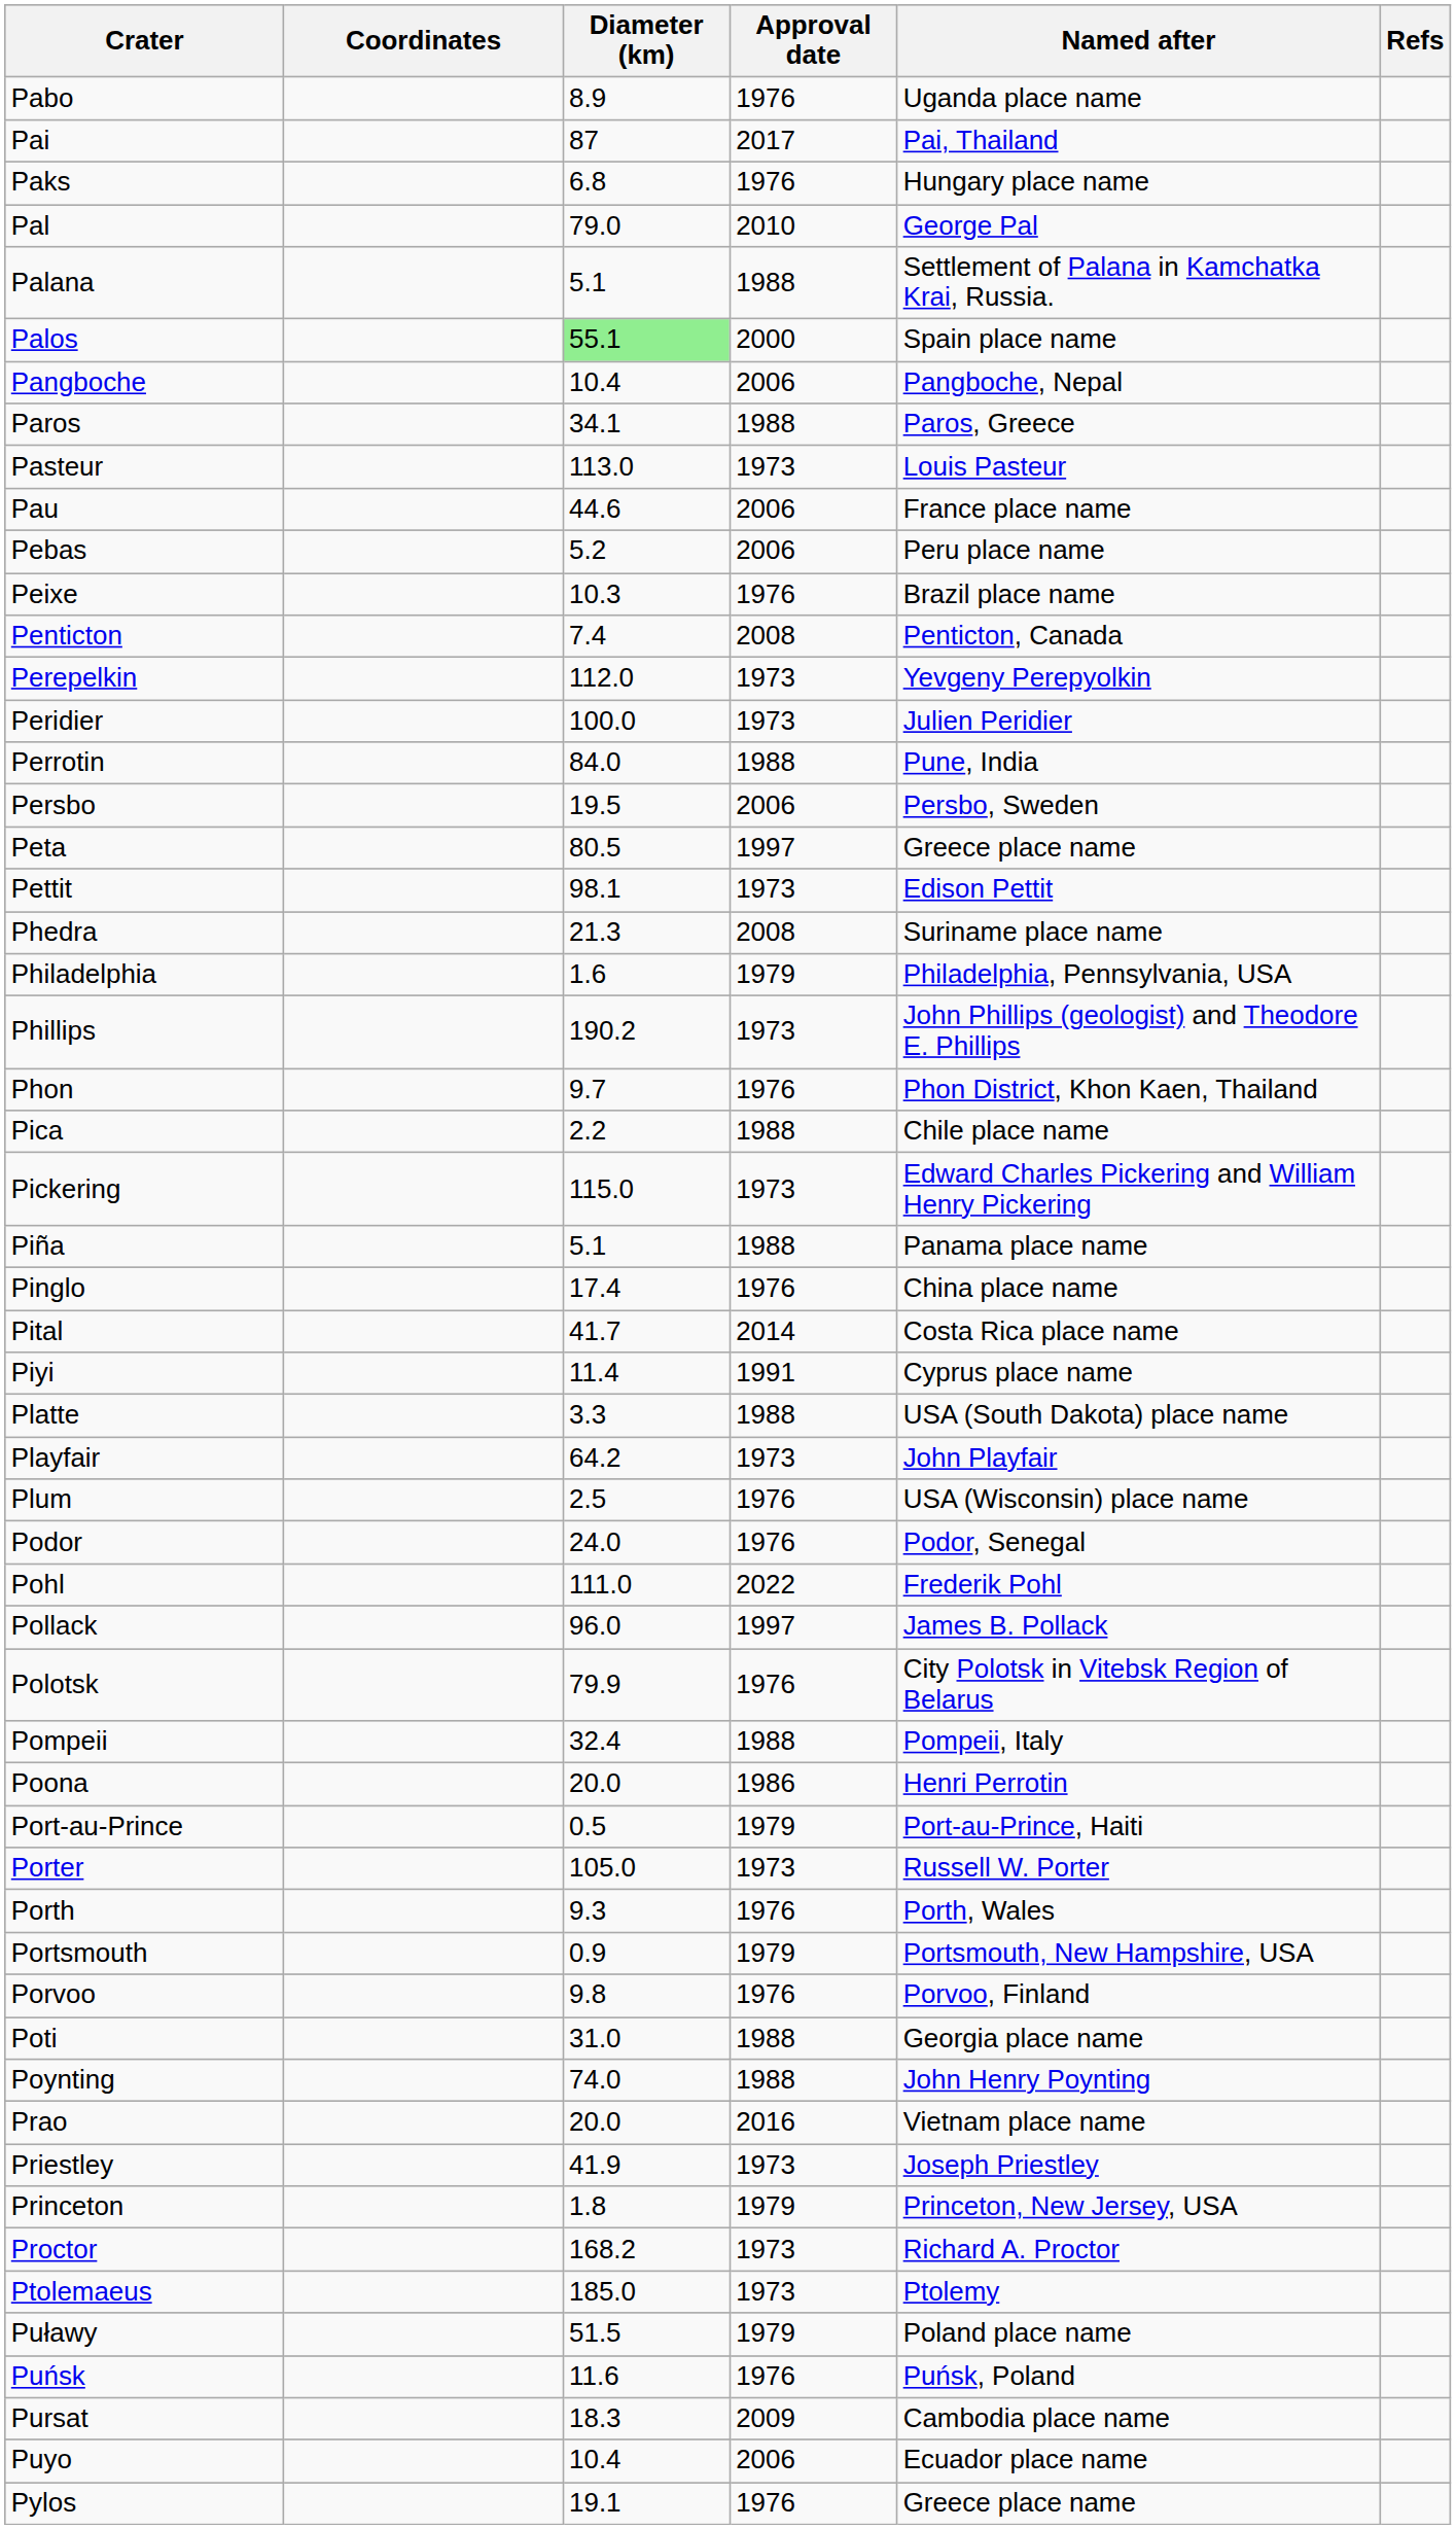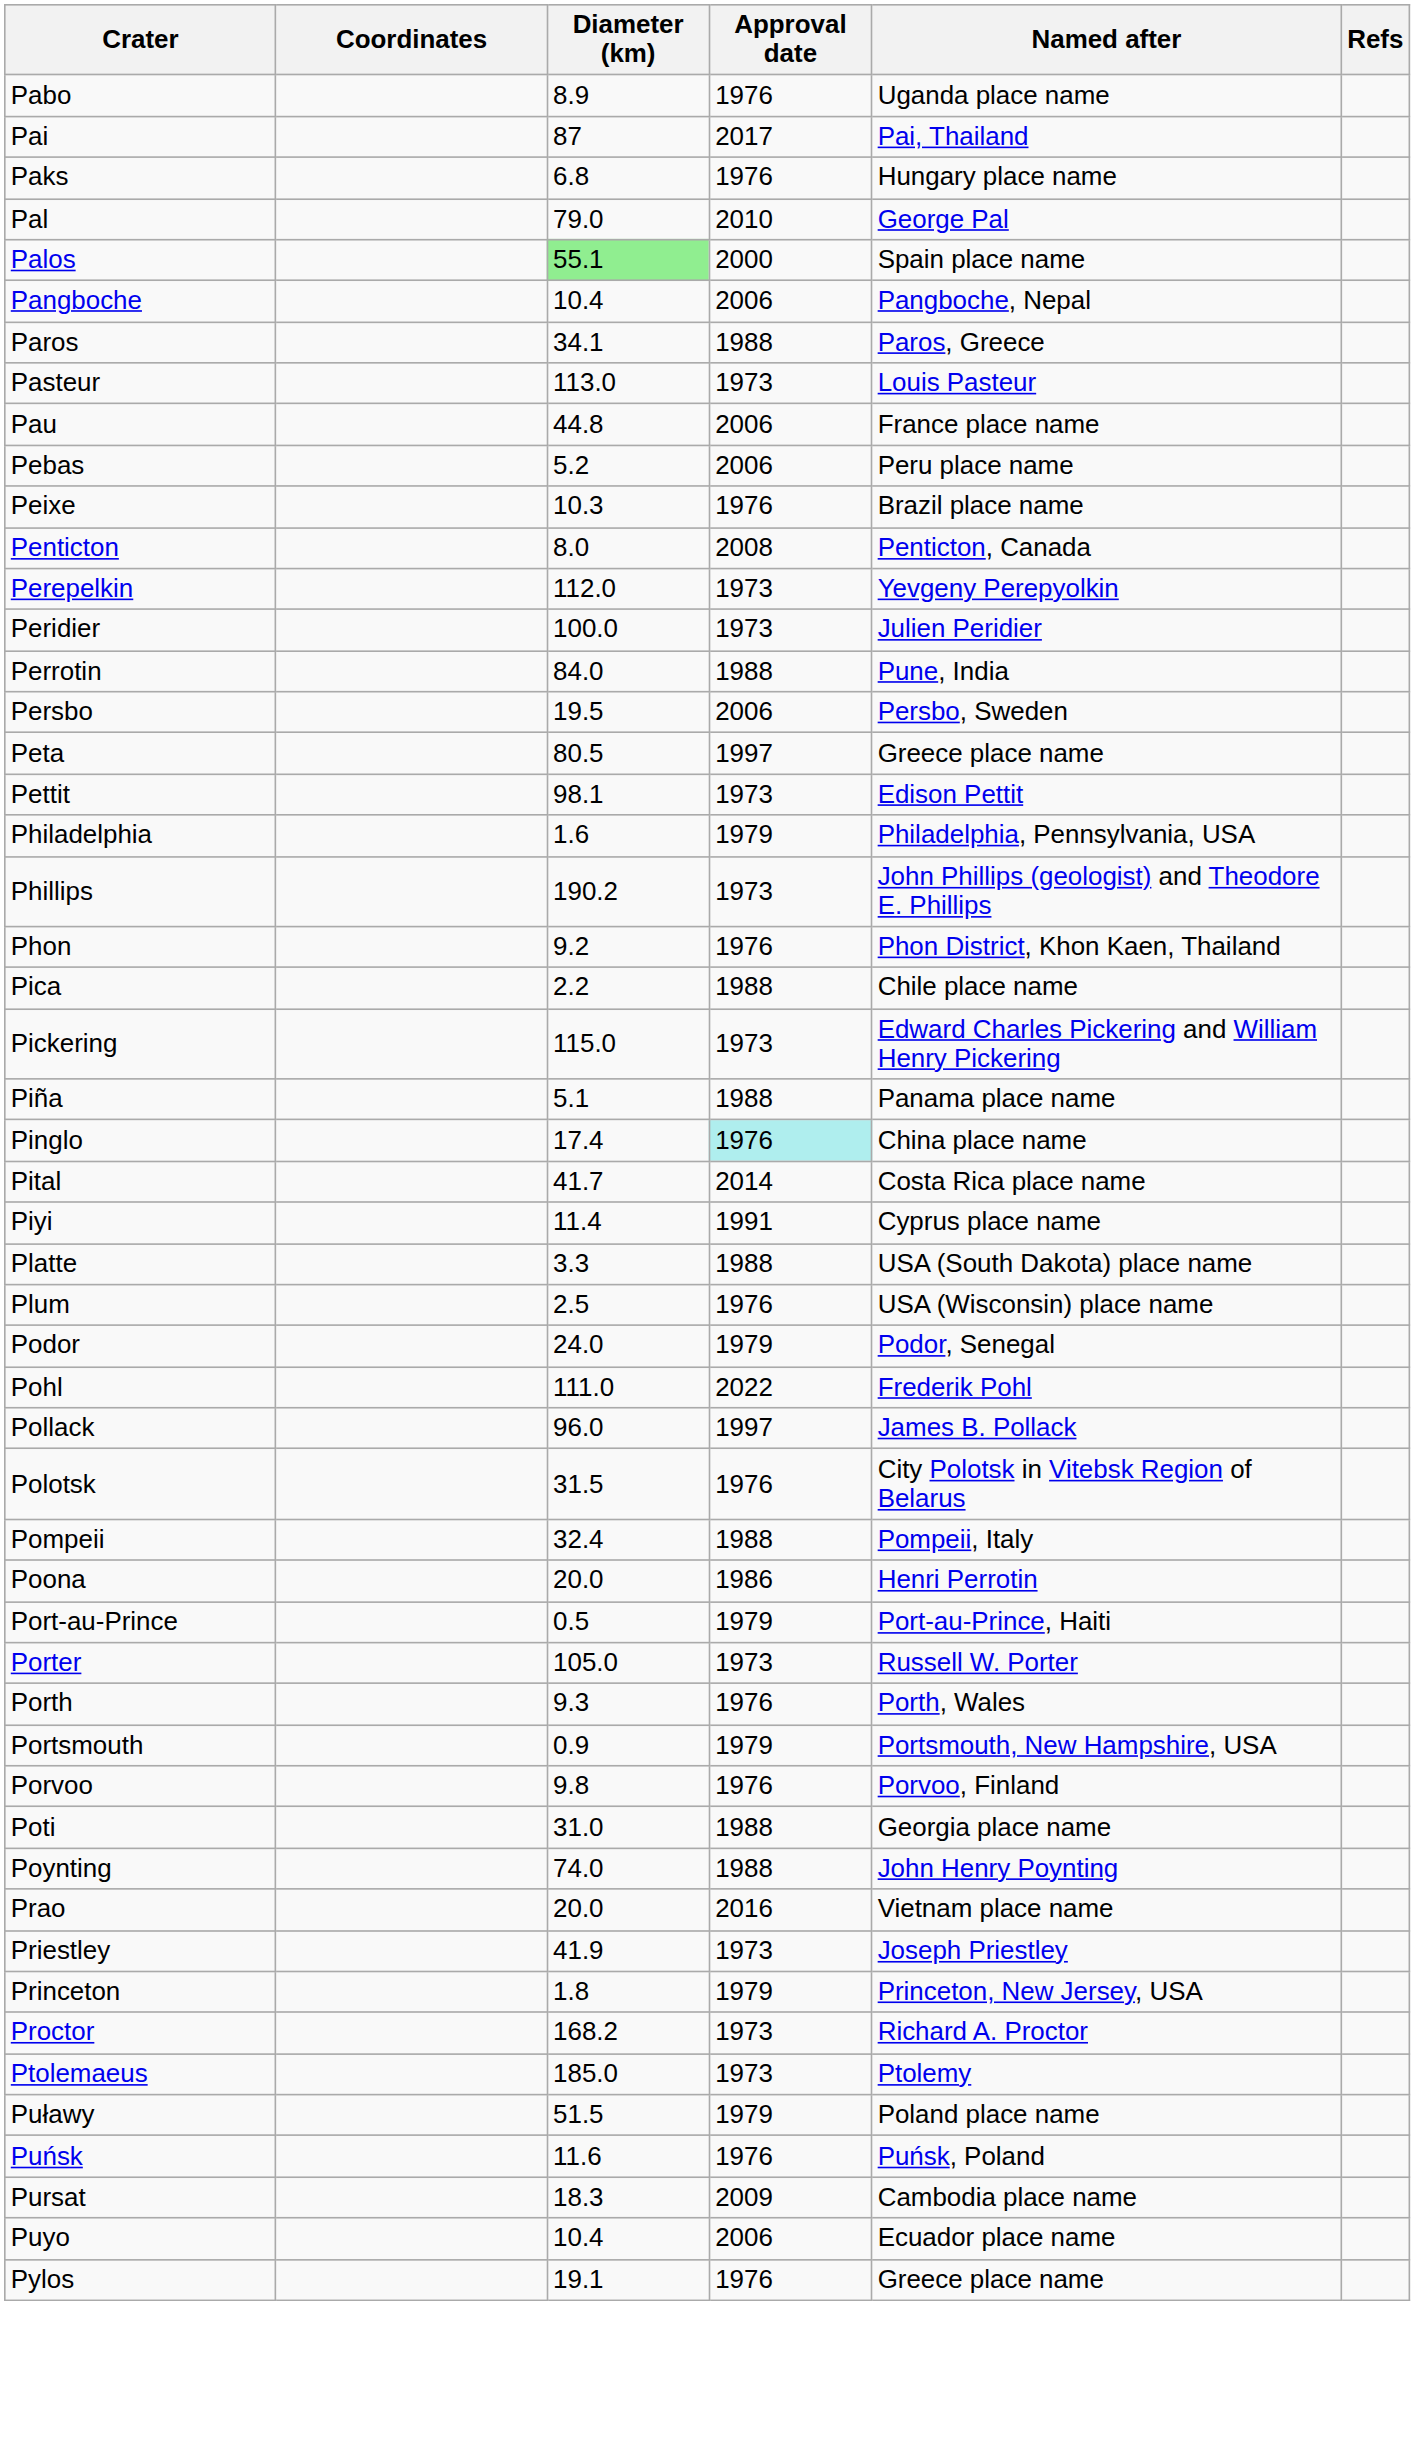- row: Palana | 5.1 | 1988 | Settlement of Palana in Kamchatka Krai, Russia.
Pau | Diameter (km): 44.6 -> 44.8
Penticton | Diameter (km): 7.4 -> 8.0
- row: Phedra | 21.3 | 2008 | Suriname place name
Phon | Diameter (km): 9.7 -> 9.2
Pinglo | Approval date: no background -> paleturquoise background
- row: Playfair | 64.2 | 1973 | John Playfair
Podor | Approval date: 1976 -> 1979
Polotsk | Diameter (km): 79.9 -> 31.5
